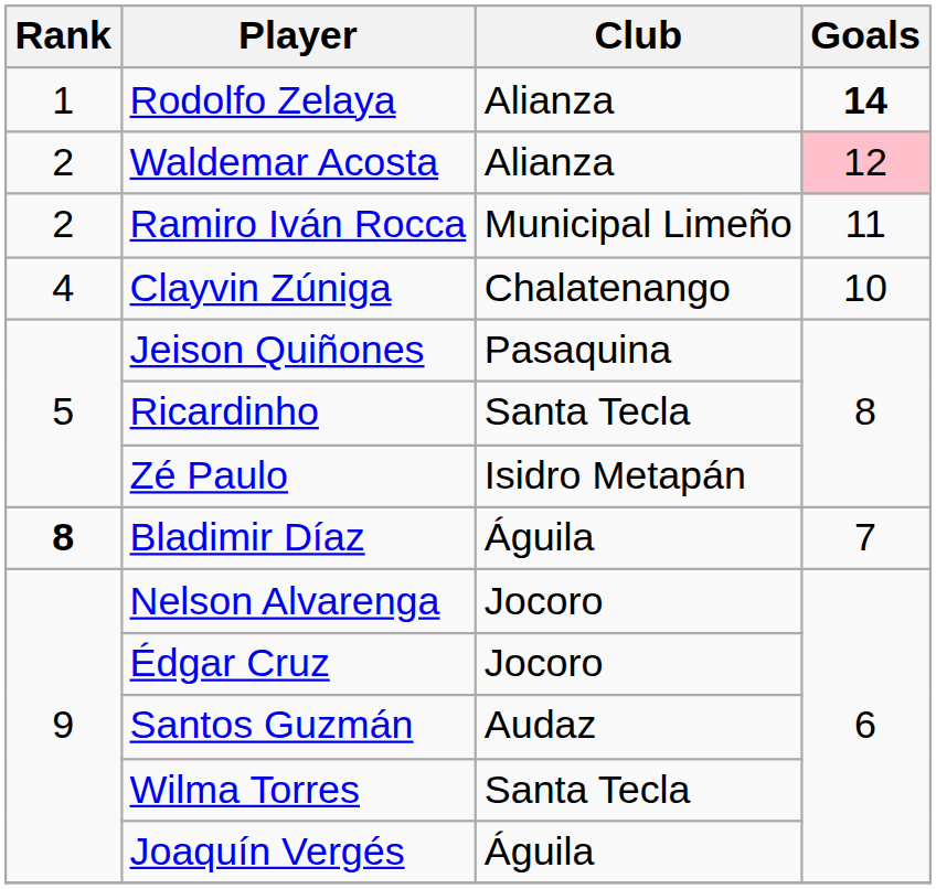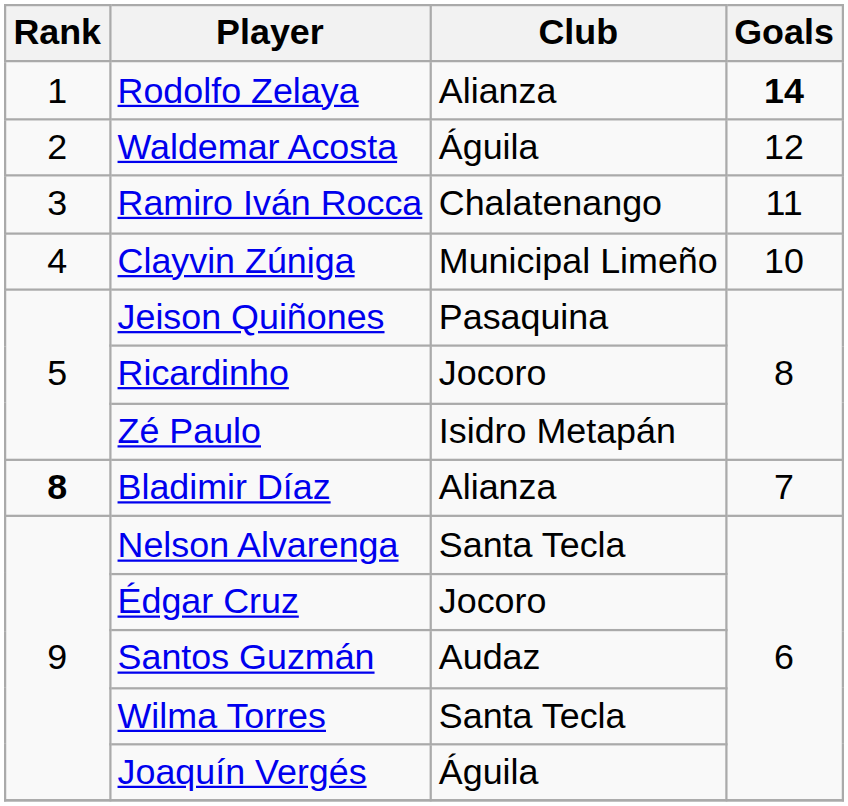Waldemar Acosta | Club: Alianza -> Águila
Waldemar Acosta | Goals: pink background -> no background
Ramiro Iván Rocca | Rank: 2 -> 3
Ramiro Iván Rocca | Club: Municipal Limeño -> Chalatenango
Clayvin Zúniga | Club: Chalatenango -> Municipal Limeño
Ricardinho | Club: Santa Tecla -> Jocoro
Bladimir Díaz | Club: Águila -> Alianza
Nelson Alvarenga | Club: Jocoro -> Santa Tecla
